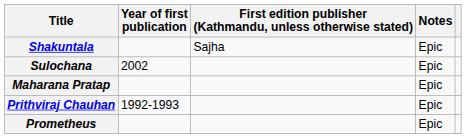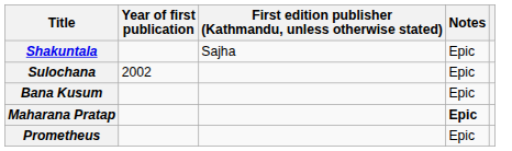+ row: Bana Kusum | Epic
Maharana Pratap | Notes: normal -> bold
- row: Prithviraj Chauhan | 1992-1993 | Epic
